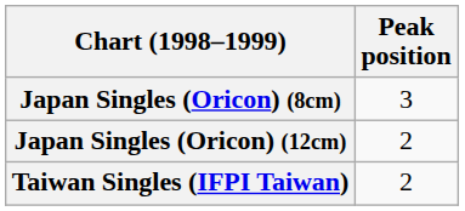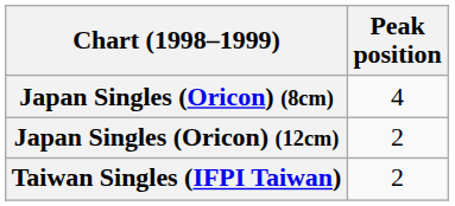Japan Singles (Oricon) (8cm) | Peak position: 3 -> 4
